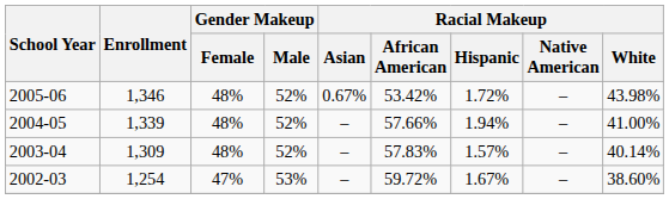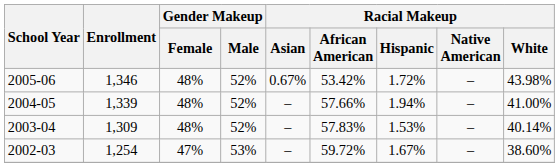2003-04 | Racial Makeup / Hispanic: 1.57% -> 1.53%
